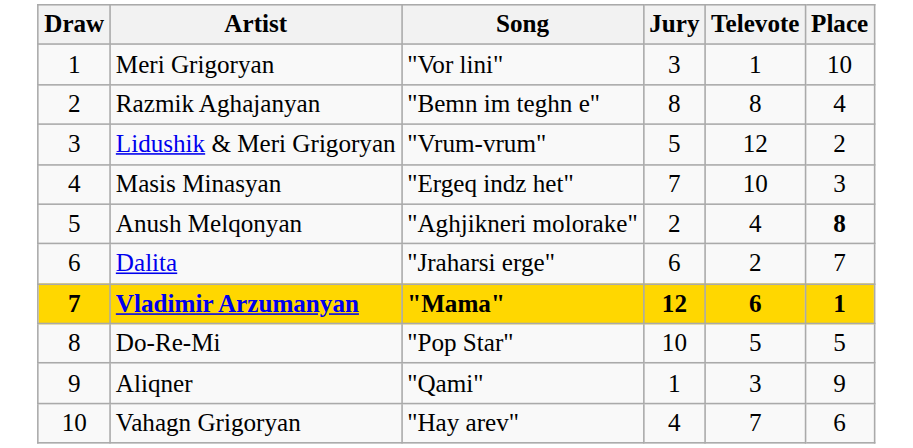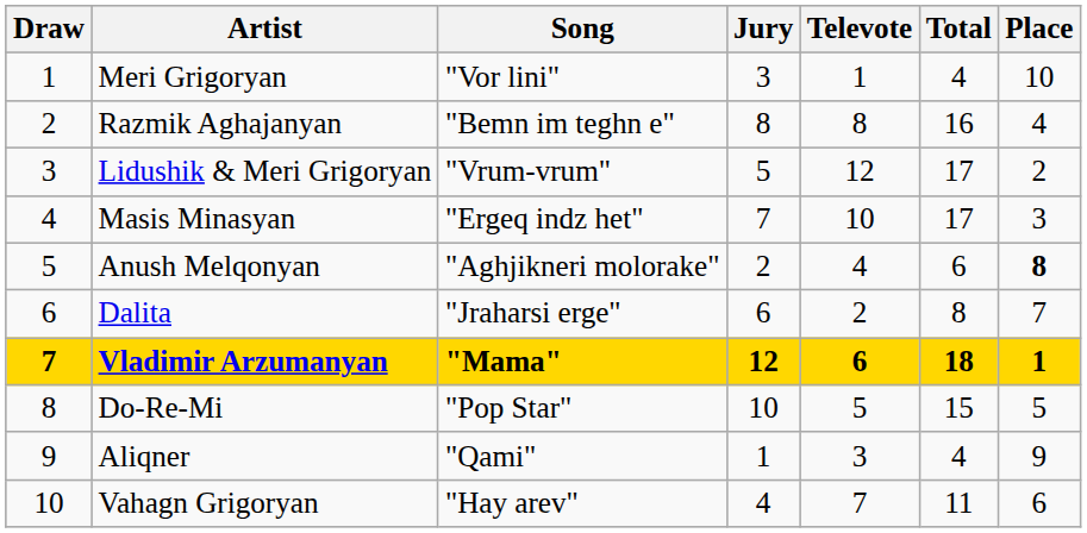+ column: Total | 4 | 16 | 17 | 17 | 6 | 8 | 18 | 15 | 4 | 11
